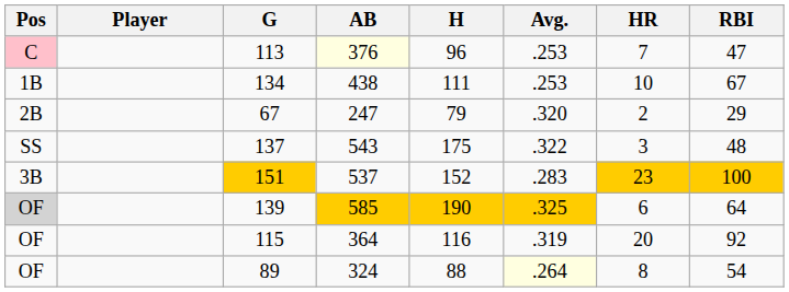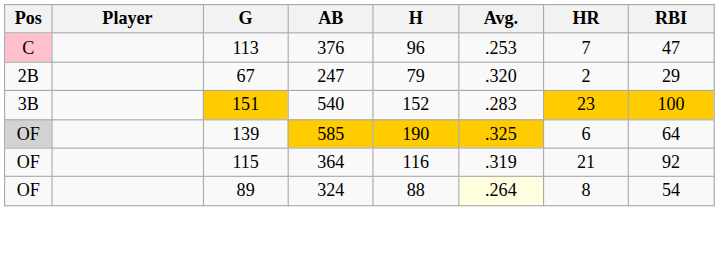113 | AB: lightyellow background -> no background
- row: 1B | 134 | 438 | 111 | .253 | 10 | 67
- row: SS | 137 | 543 | 175 | .322 | 3 | 48
151 | AB: 537 -> 540
115 | HR: 20 -> 21
